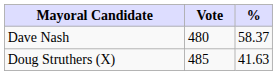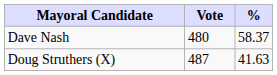Doug Struthers (X) | Vote: 485 -> 487
